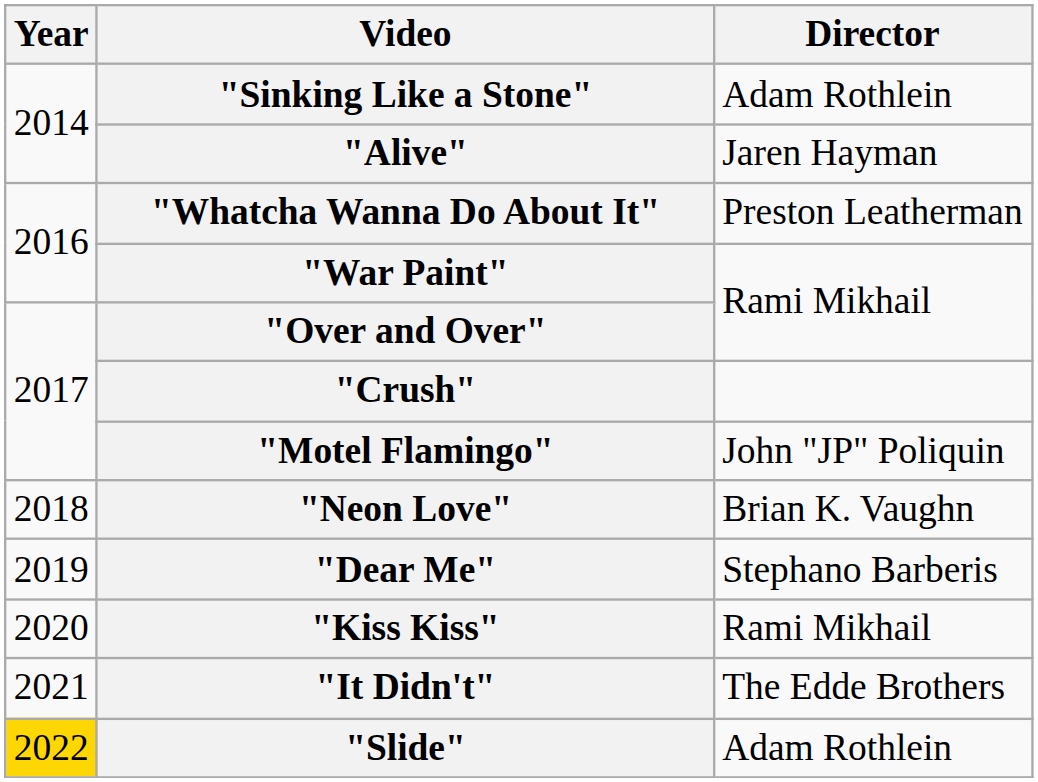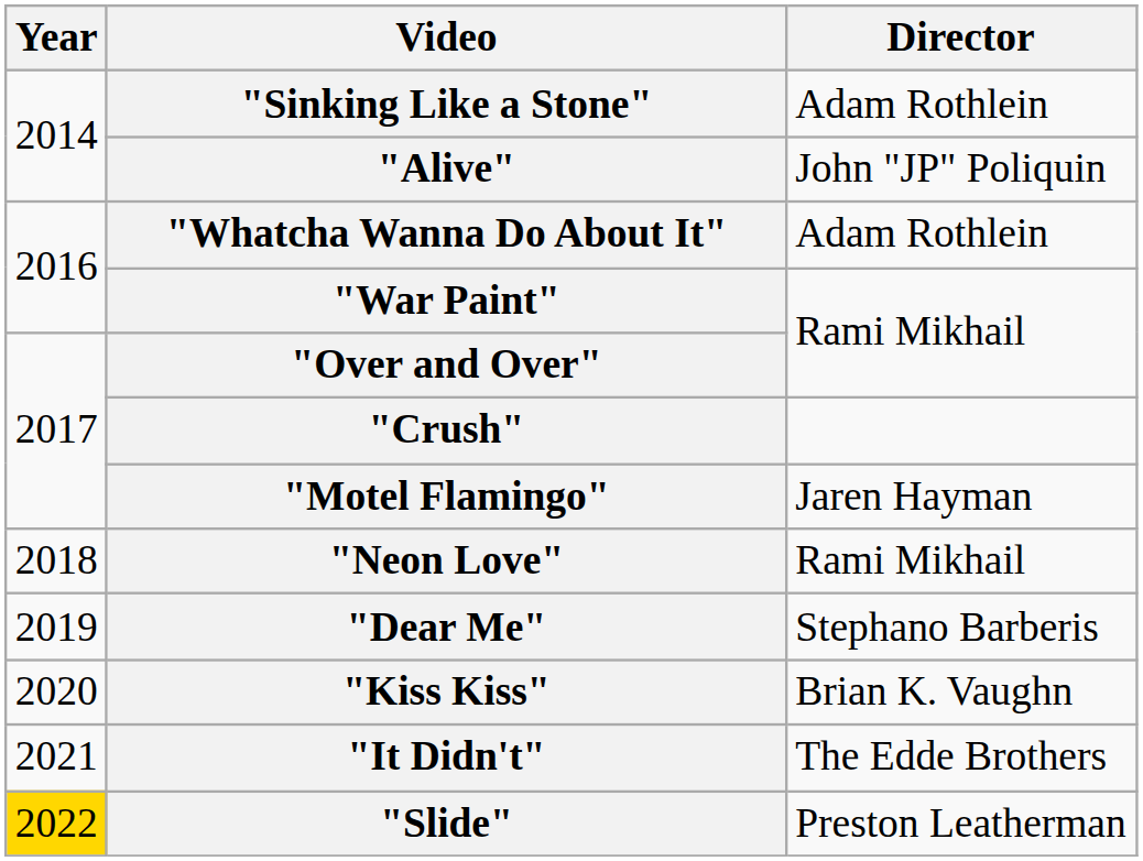"Alive" | Director: Jaren Hayman -> John "JP" Poliquin
"Whatcha Wanna Do About It" | Director: Preston Leatherman -> Adam Rothlein
"Motel Flamingo" | Director: John "JP" Poliquin -> Jaren Hayman
"Neon Love" | Director: Brian K. Vaughn -> Rami Mikhail
"Kiss Kiss" | Director: Rami Mikhail -> Brian K. Vaughn
"Slide" | Director: Adam Rothlein -> Preston Leatherman
